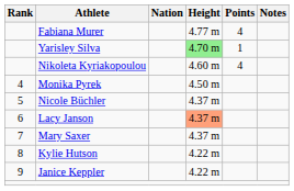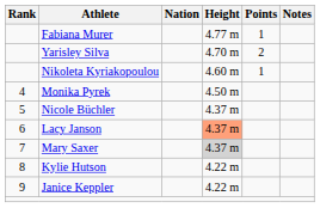Fabiana Murer | Points: 4 -> 1
Yarisley Silva | Height: lightgreen background -> no background
Yarisley Silva | Points: 1 -> 2
Nikoleta Kyriakopoulou | Points: 4 -> 1
Mary Saxer | Height: no background -> lightgrey background
